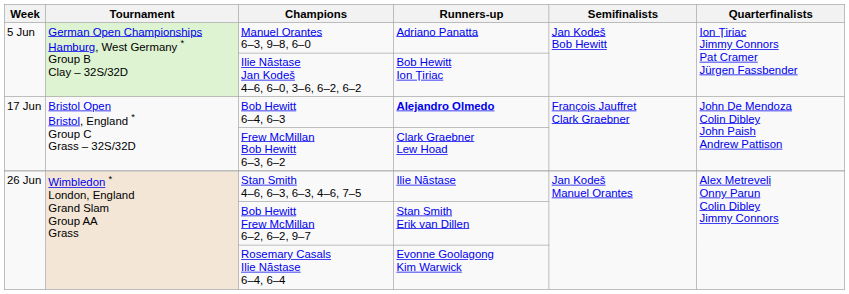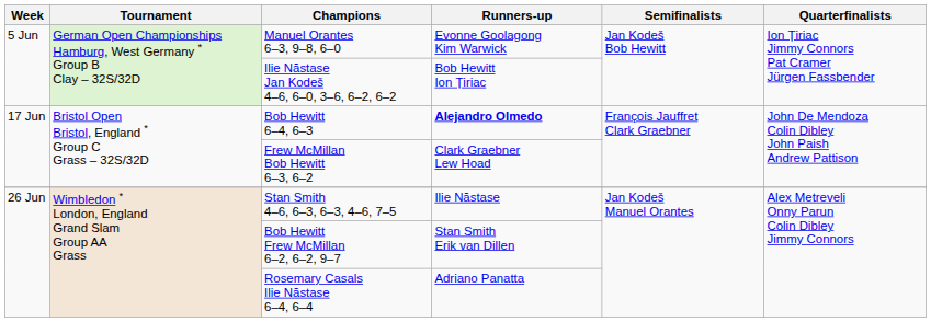Manuel Orantes 6–3, 9–8, 6–0 | Runners-up: Adriano Panatta -> Evonne Goolagong Kim Warwick
Rosemary Casals Ilie Năstase 6–4, 6–4 | Runners-up: Evonne Goolagong Kim Warwick -> Adriano Panatta
